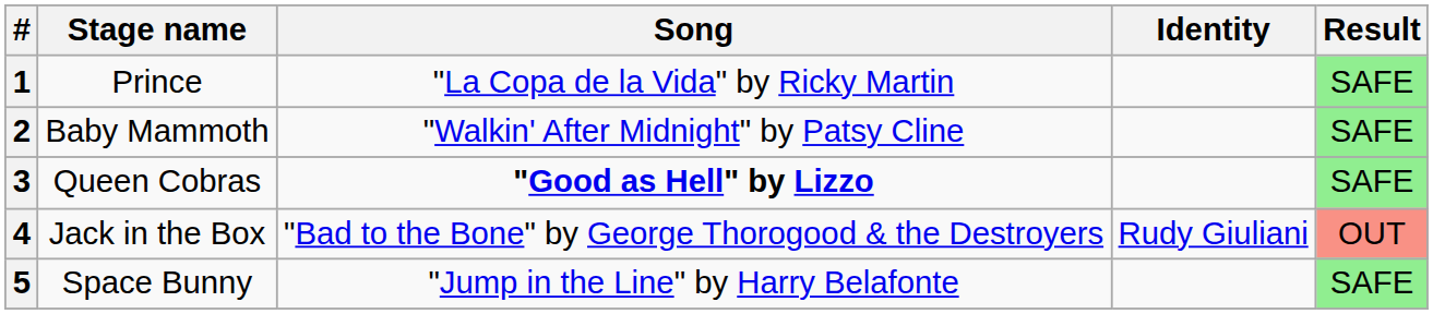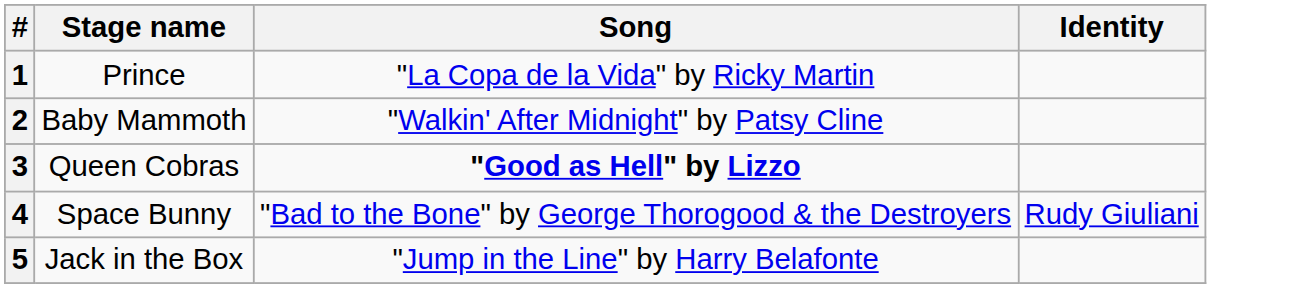- column: Result | SAFE | SAFE | SAFE | OUT | SAFE
4 | Stage name: Jack in the Box -> Space Bunny
5 | Stage name: Space Bunny -> Jack in the Box
